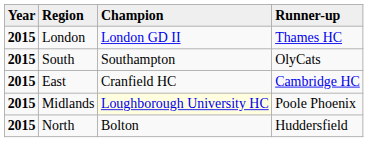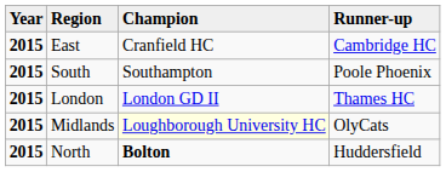rows swapped: London <-> East
South | Runner-up: OlyCats -> Poole Phoenix
Midlands | Runner-up: Poole Phoenix -> OlyCats
North | Champion: normal -> bold
